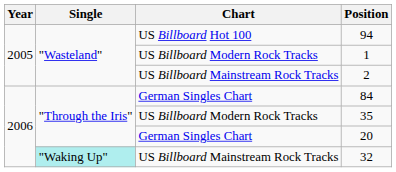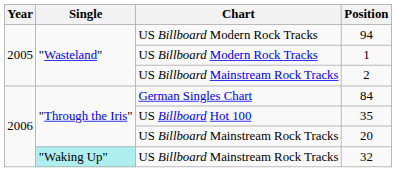94 | Chart: US Billboard Hot 100 -> US Billboard Modern Rock Tracks
35 | Chart: US Billboard Modern Rock Tracks -> US Billboard Hot 100
20 | Chart: German Singles Chart -> US Billboard Mainstream Rock Tracks
